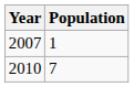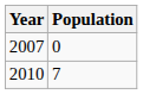2007 | Population: 1 -> 0
